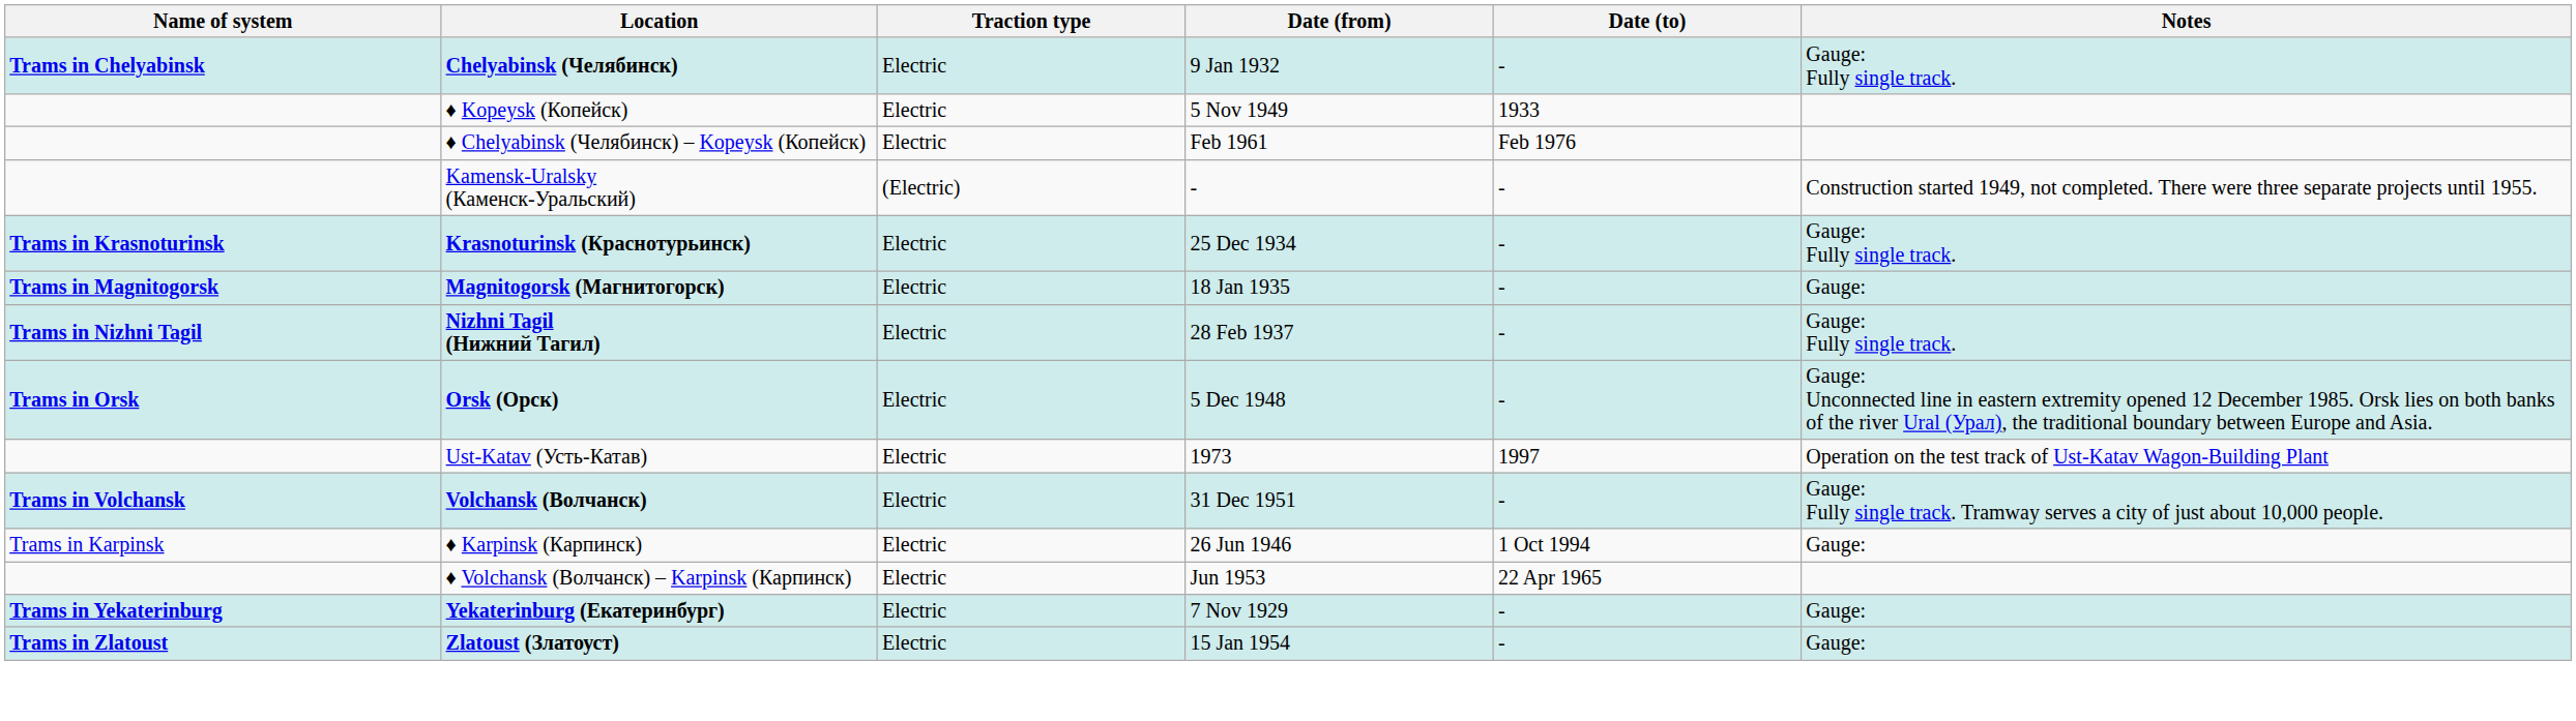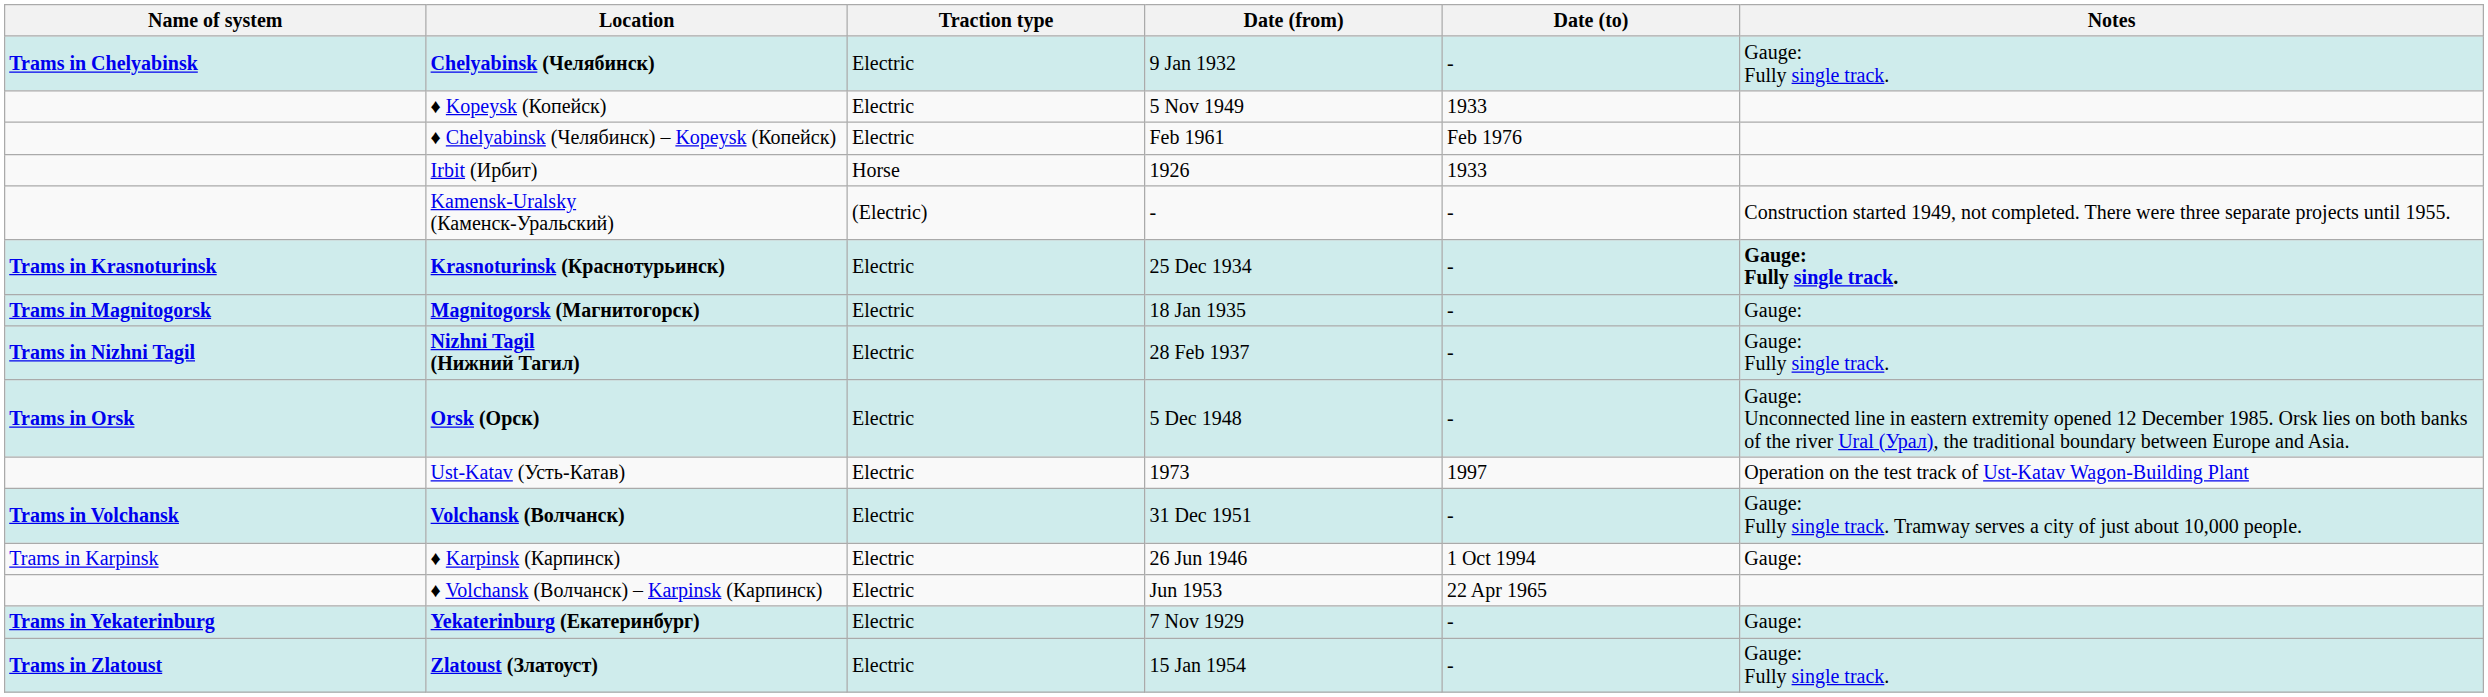+ row: Irbit (Ирбит) | Horse | 1926 | 1933
Krasnoturinsk (Краснотурьинск) | Notes: normal -> bold
Zlatoust (Златоуст) | Notes: Gauge: -> Gauge: Fully single track.
